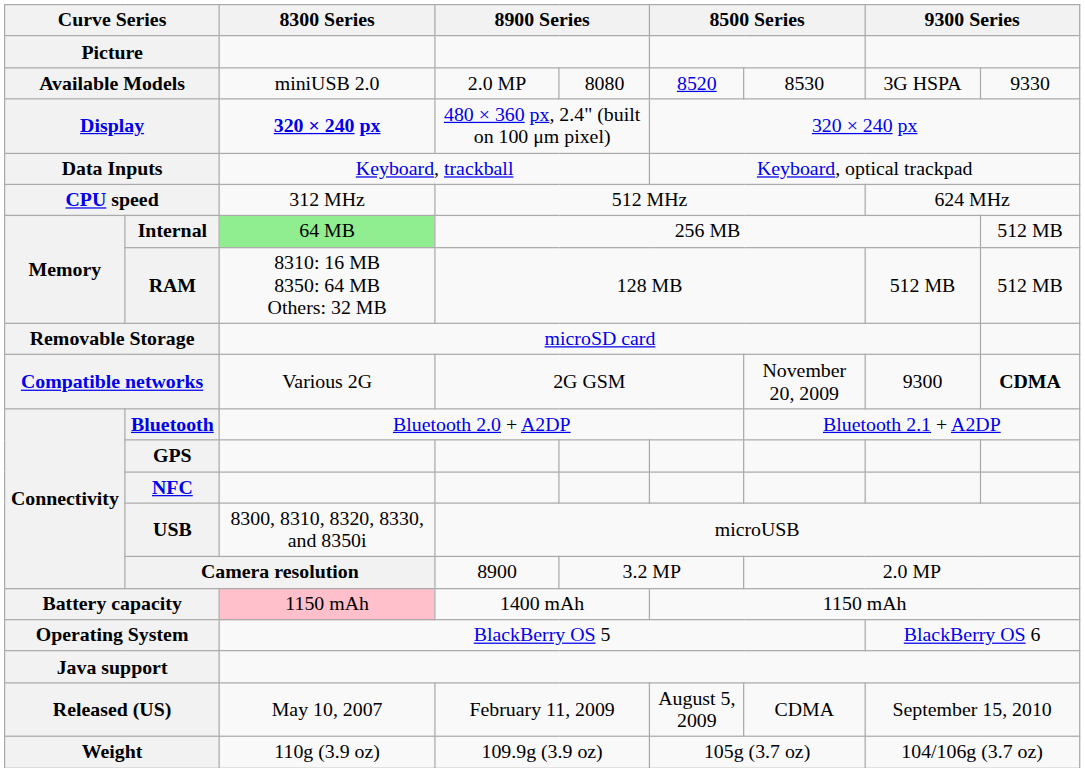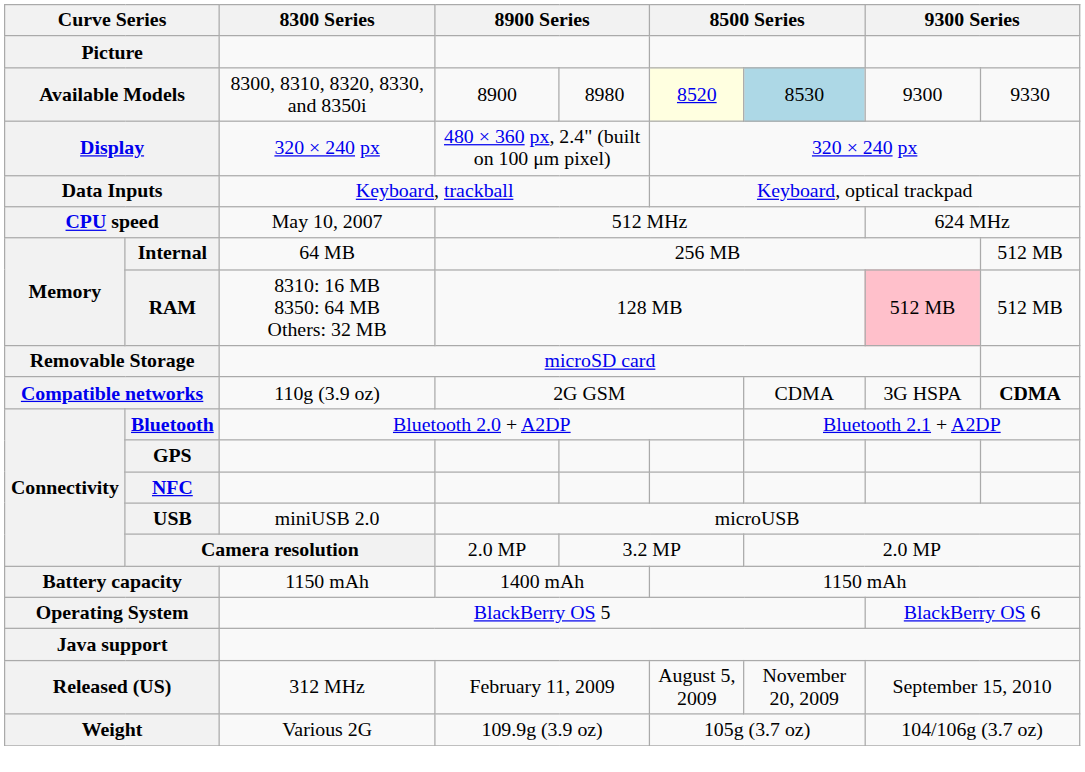Available Models | 8300 Series: miniUSB 2.0 -> 8300, 8310, 8320, 8330, and 8350i
Available Models | column 4: 2.0 MP -> 8900
Available Models | column 5: 8080 -> 8980
Available Models | column 6: no background -> lightyellow background
Available Models | column 7: no background -> lightblue background
Available Models | column 8: 3G HSPA -> 9300
Display | 8300 Series: bold -> normal
CPU speed | 8300 Series: 312 MHz -> May 10, 2007
Internal | 8300 Series: lightgreen background -> no background
RAM | column 8: no background -> pink background
Compatible networks | 8300 Series: Various 2G -> 110g (3.9 oz)
Compatible networks | column 7: November 20, 2009 -> CDMA
Compatible networks | column 8: 9300 -> 3G HSPA
USB | 8300 Series: 8300, 8310, 8320, 8330, and 8350i -> miniUSB 2.0
Camera resolution | column 4: 8900 -> 2.0 MP
Battery capacity | 8300 Series: pink background -> no background
Released (US) | 8300 Series: May 10, 2007 -> 312 MHz
Released (US) | column 7: CDMA -> November 20, 2009
Weight | 8300 Series: 110g (3.9 oz) -> Various 2G
